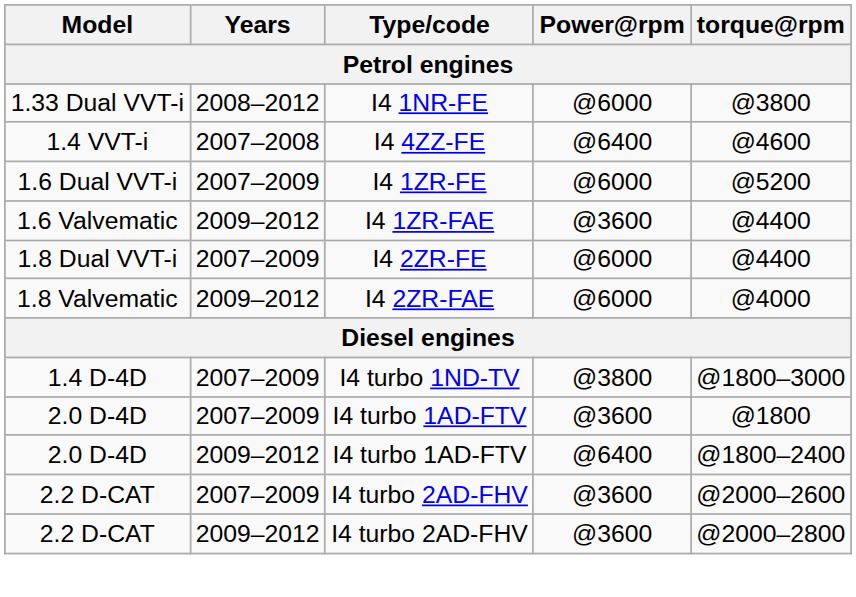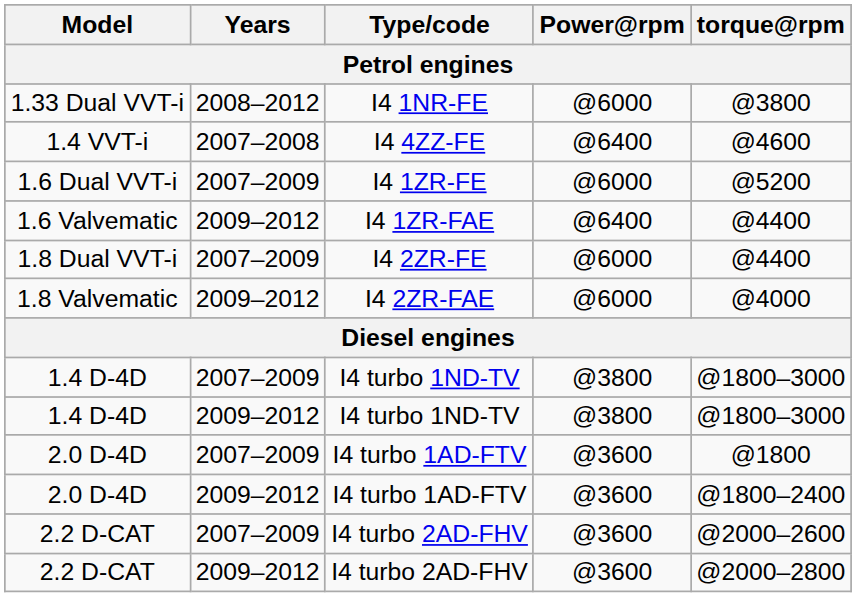1.6 Valvematic | Power@rpm: @3600 -> @6400
+ row: 1.4 D-4D | 2009–2012 | I4 turbo 1ND-TV | @3800 | @1800–3000
2.0 D-4D / 2009–2012 | Power@rpm: @6400 -> @3600
